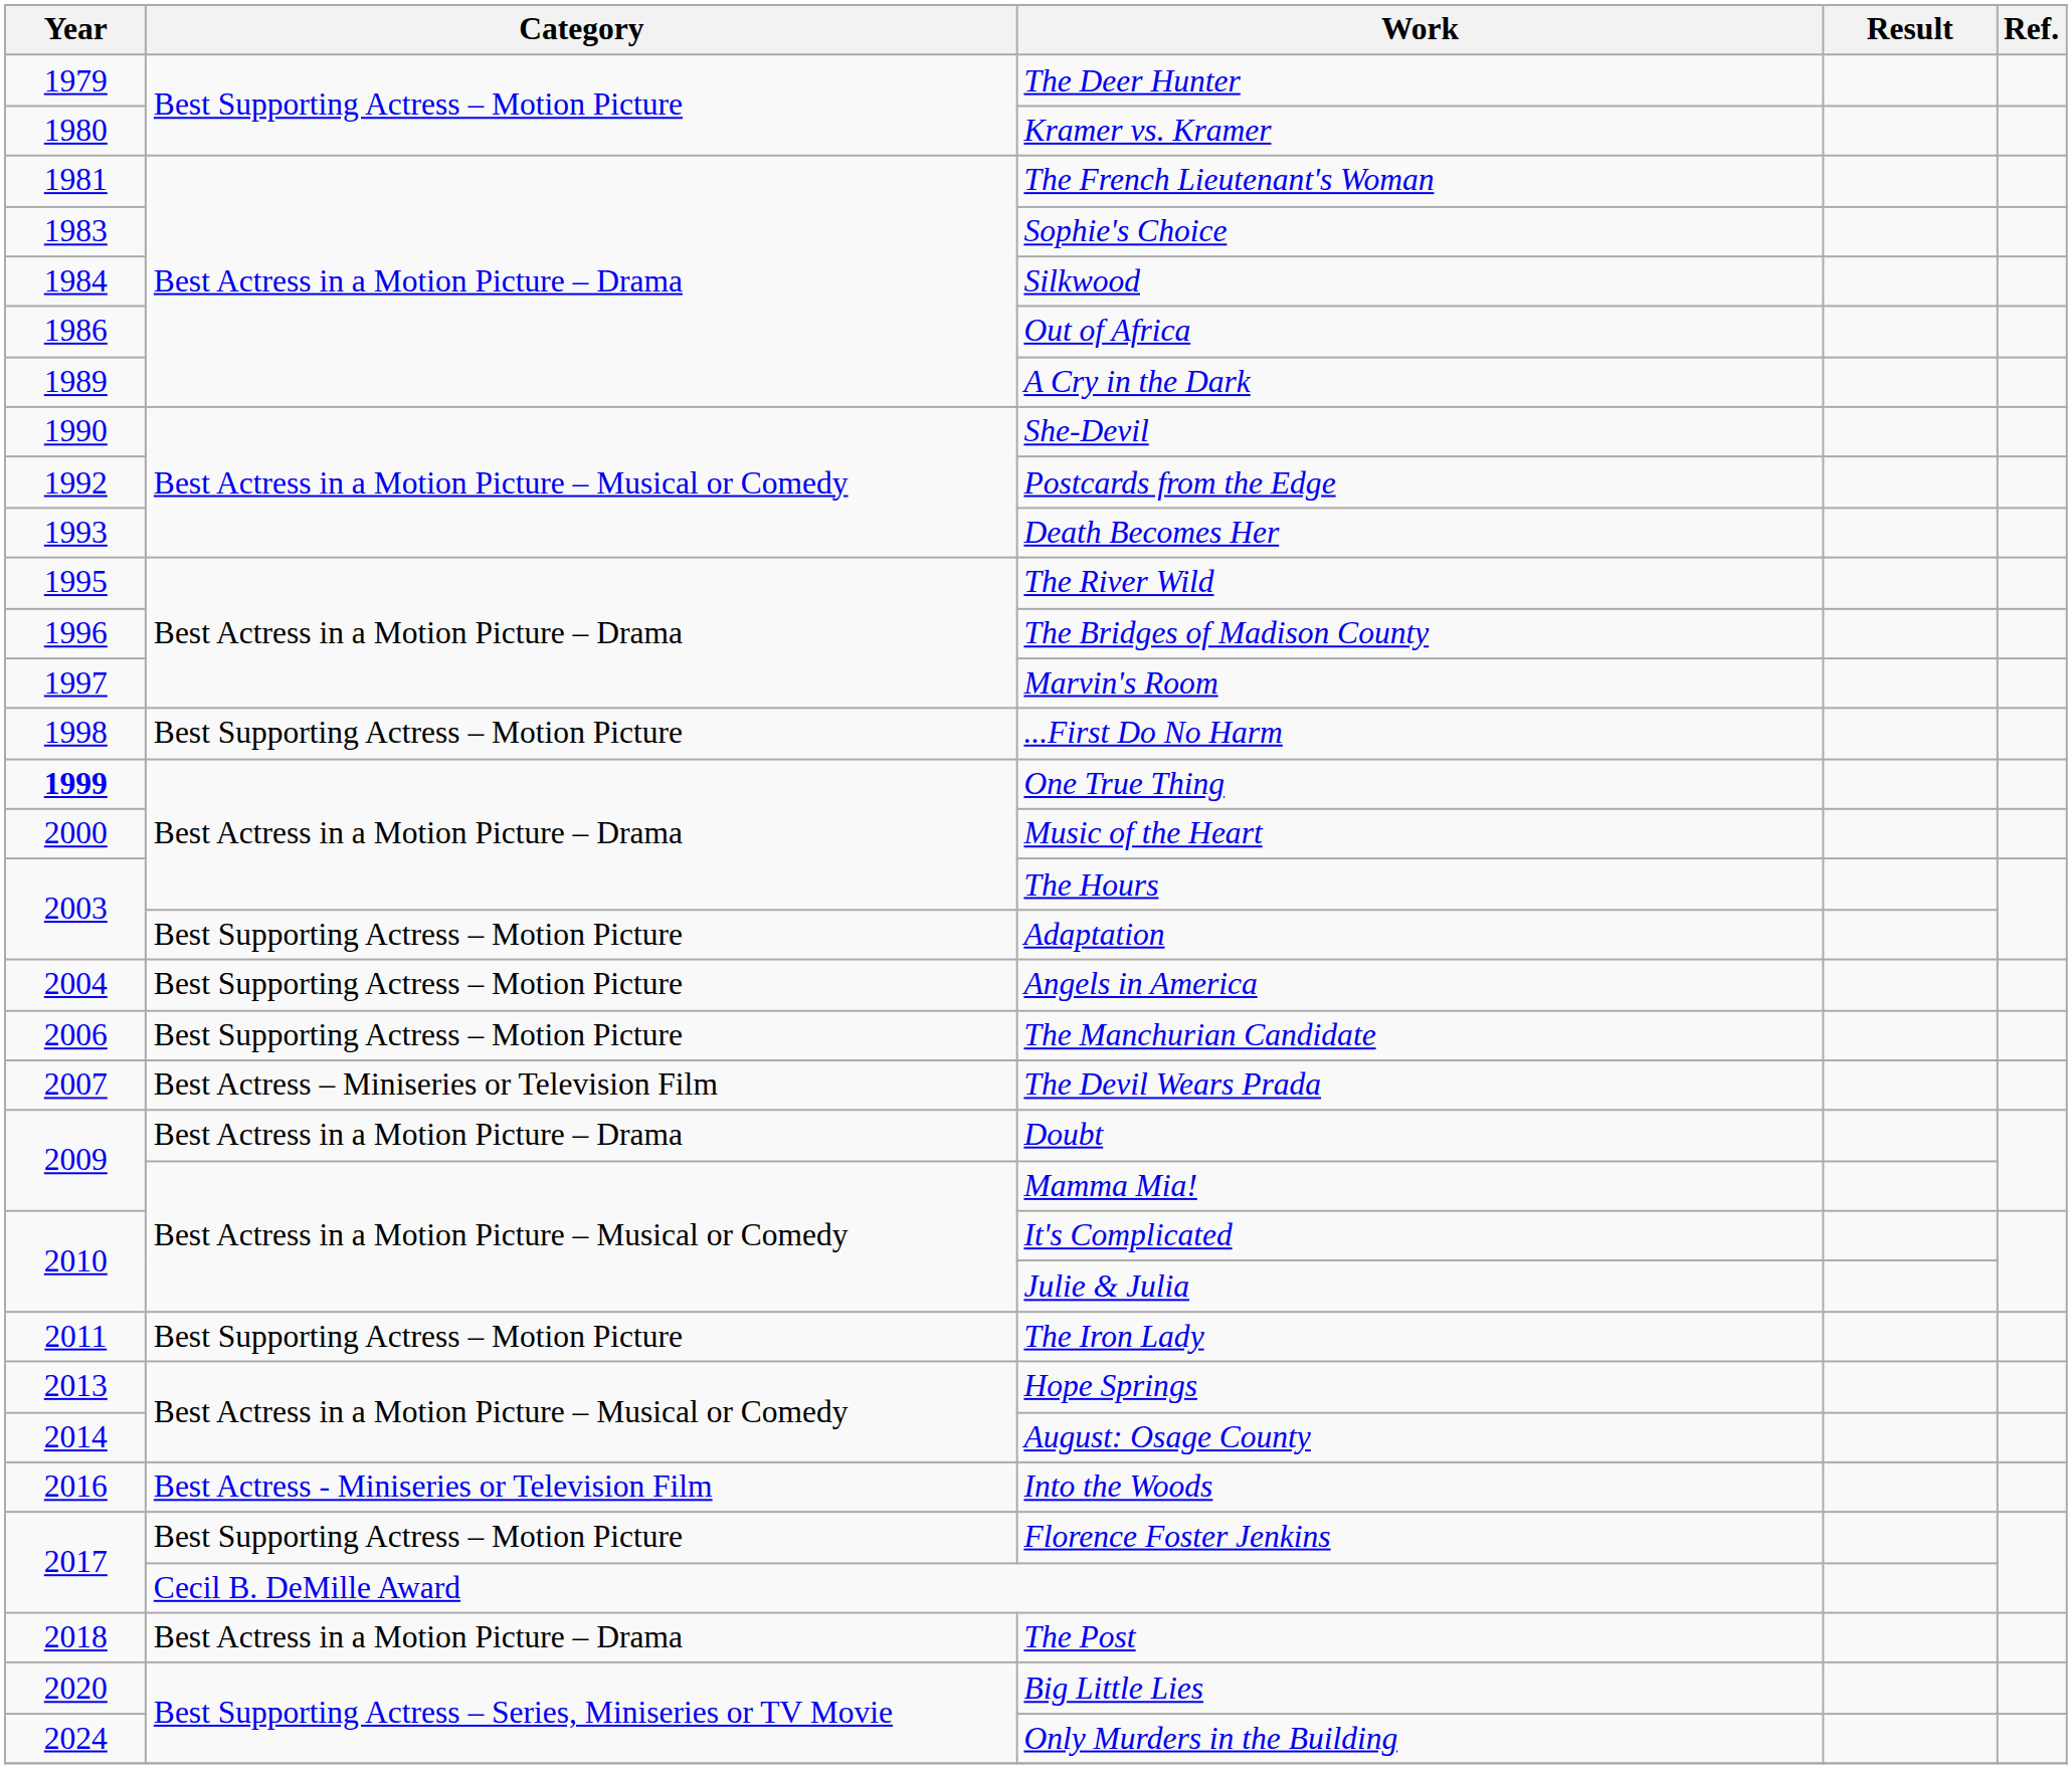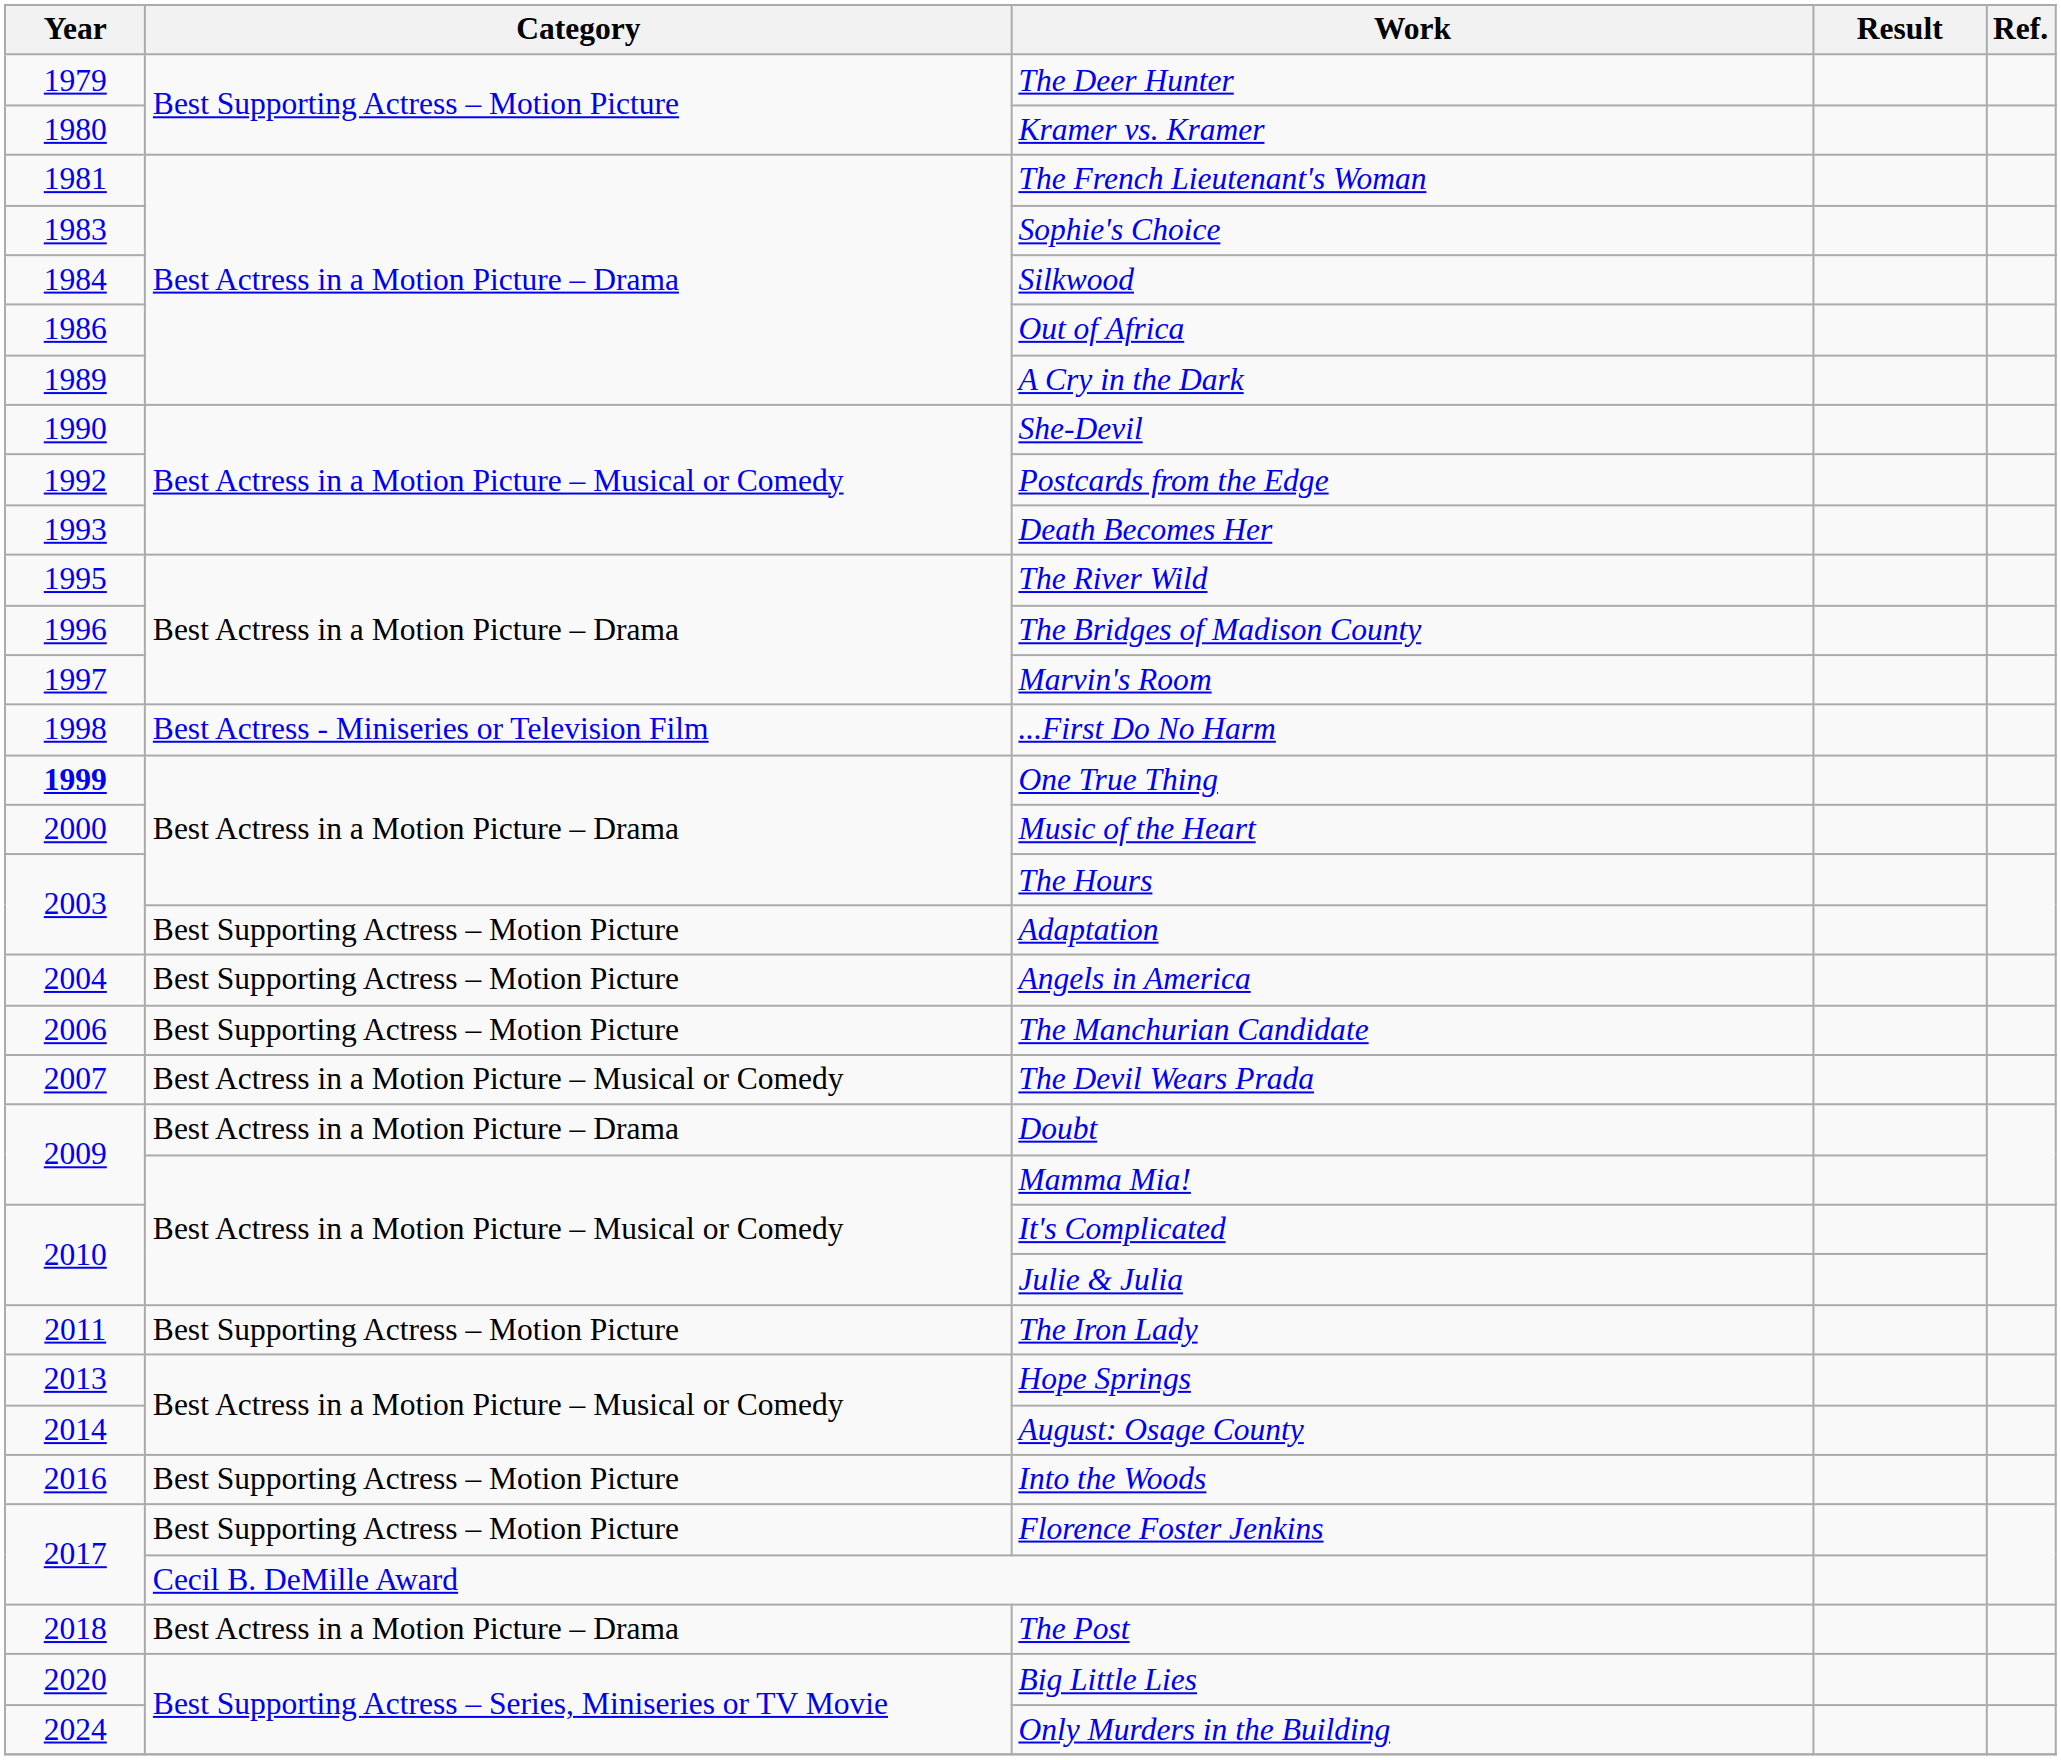...First Do No Harm | Category: Best Supporting Actress – Motion Picture -> Best Actress - Miniseries or Television Film
The Devil Wears Prada | Category: Best Actress – Miniseries or Television Film -> Best Actress in a Motion Picture – Musical or Comedy
Into the Woods | Category: Best Actress - Miniseries or Television Film -> Best Supporting Actress – Motion Picture
